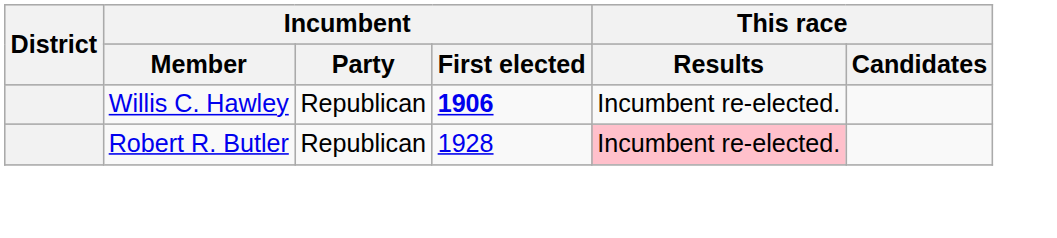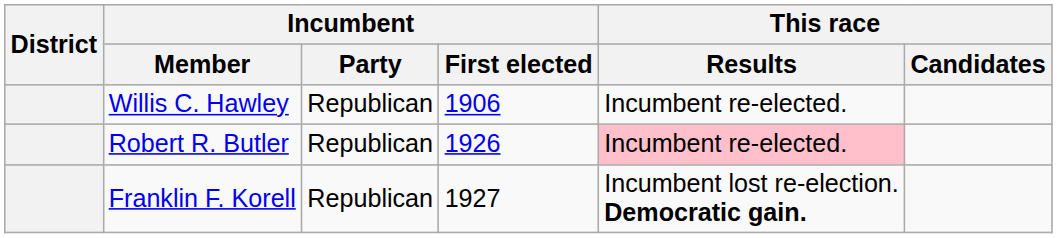Willis C. Hawley | Incumbent / First elected: bold -> normal
Robert R. Butler | Incumbent / First elected: 1928 -> 1926
+ row: Franklin F. Korell | Republican | 1927 | Incumbent lost re-election. Democratic gain.
